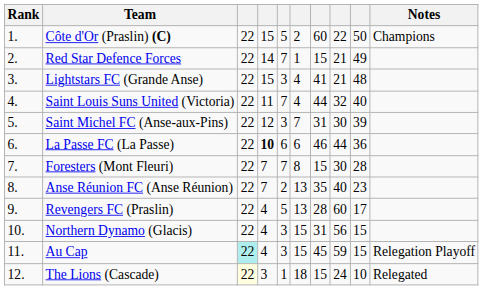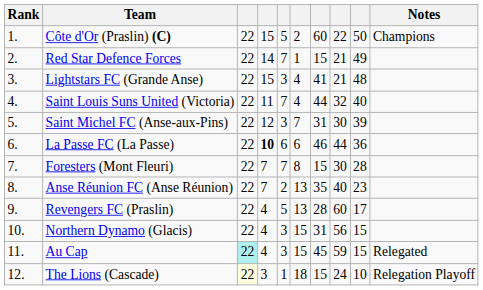Au Cap | Notes: Relegation Playoff -> Relegated
The Lions (Cascade) | Notes: Relegated -> Relegation Playoff
